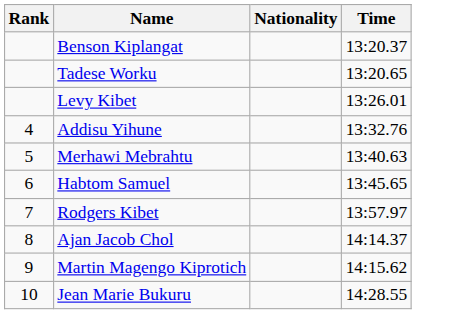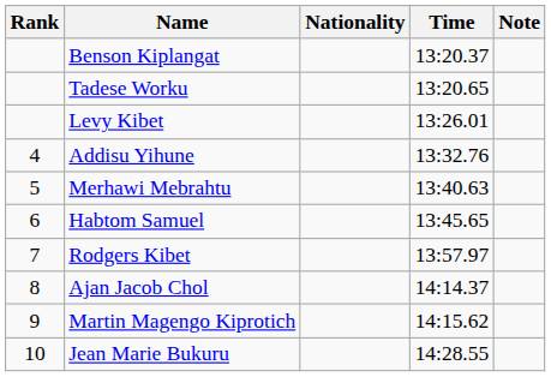+ column: Note
